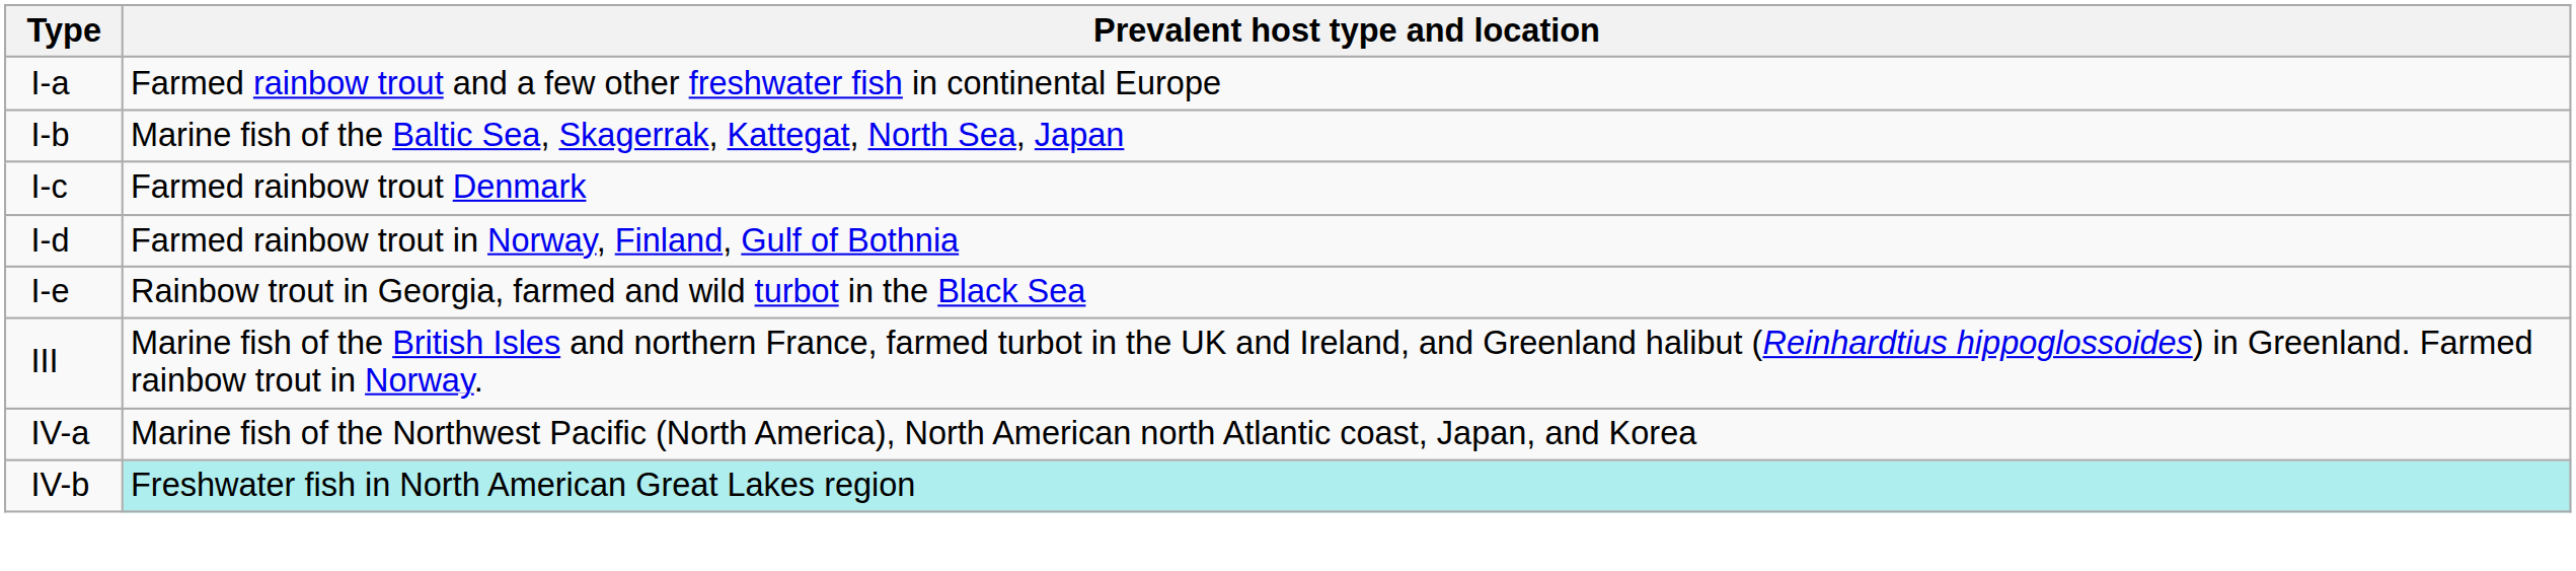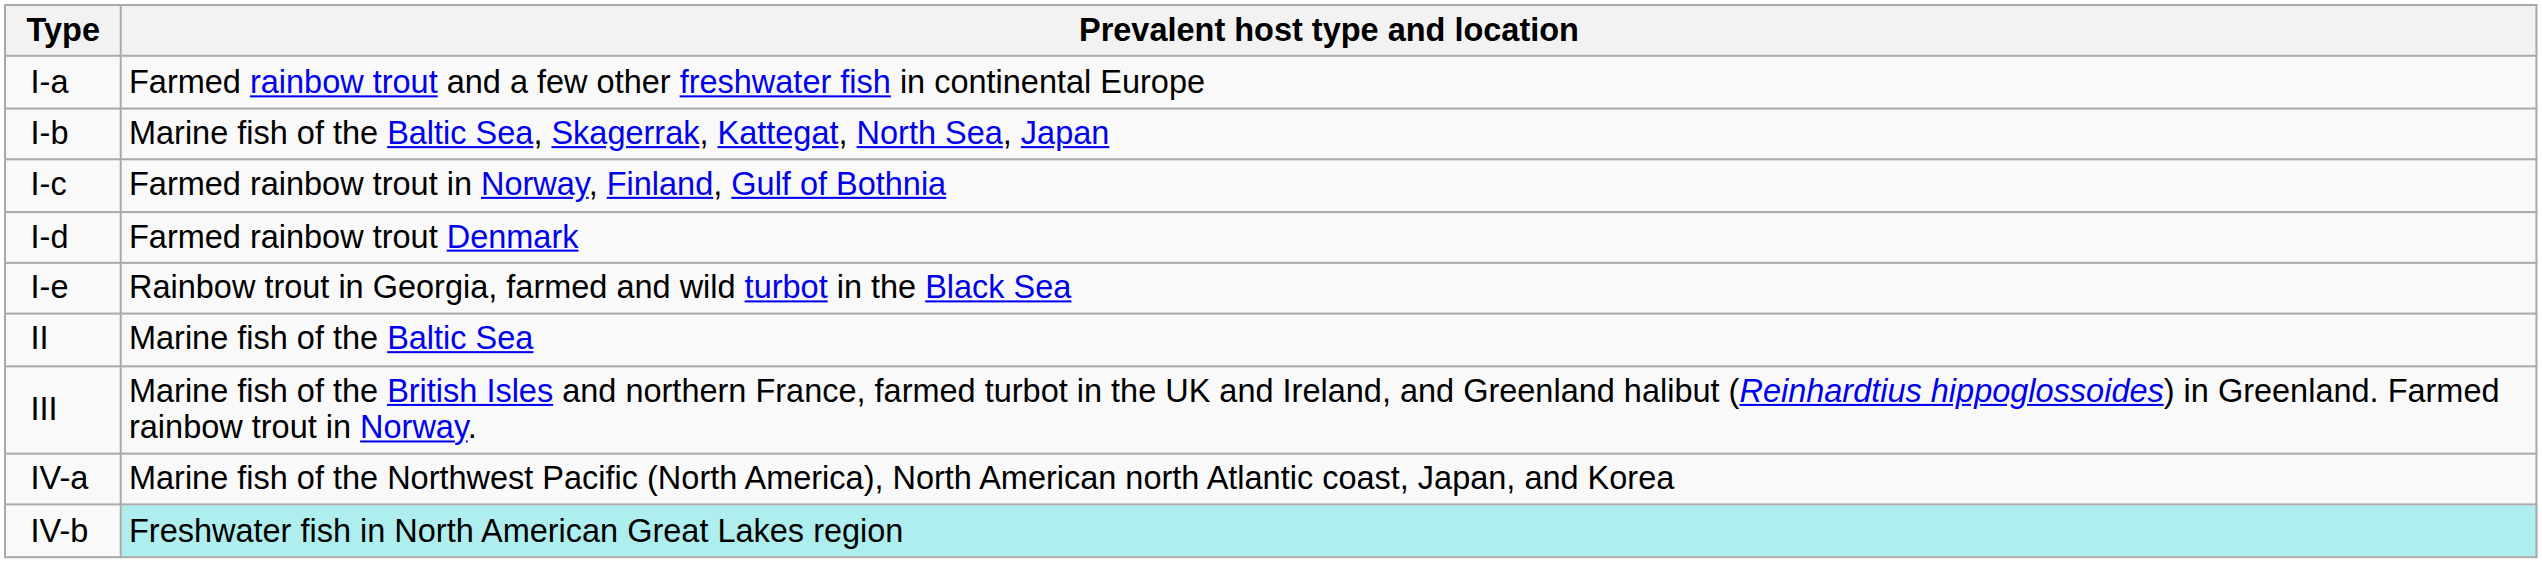I-c | Prevalent host type and location: Farmed rainbow trout Denmark -> Farmed rainbow trout in Norway, Finland, Gulf of Bothnia
I-d | Prevalent host type and location: Farmed rainbow trout in Norway, Finland, Gulf of Bothnia -> Farmed rainbow trout Denmark
+ row: II | Marine fish of the Baltic Sea
